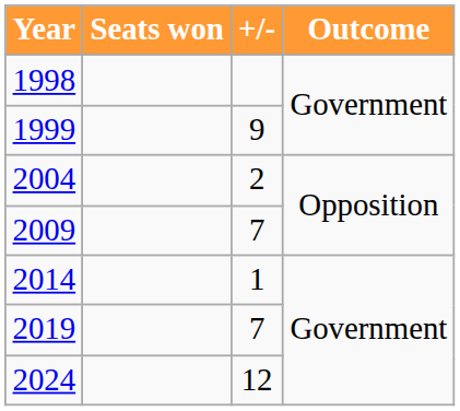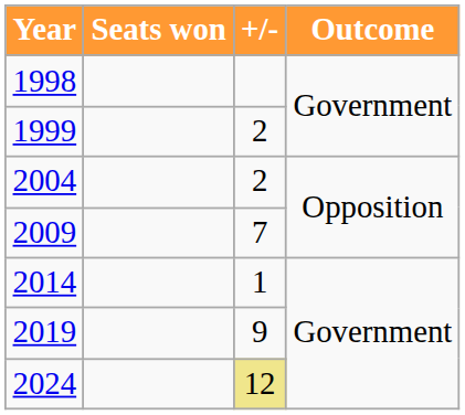1999 | +/-: 9 -> 2
2019 | +/-: 7 -> 9
2024 | +/-: no background -> khaki background
